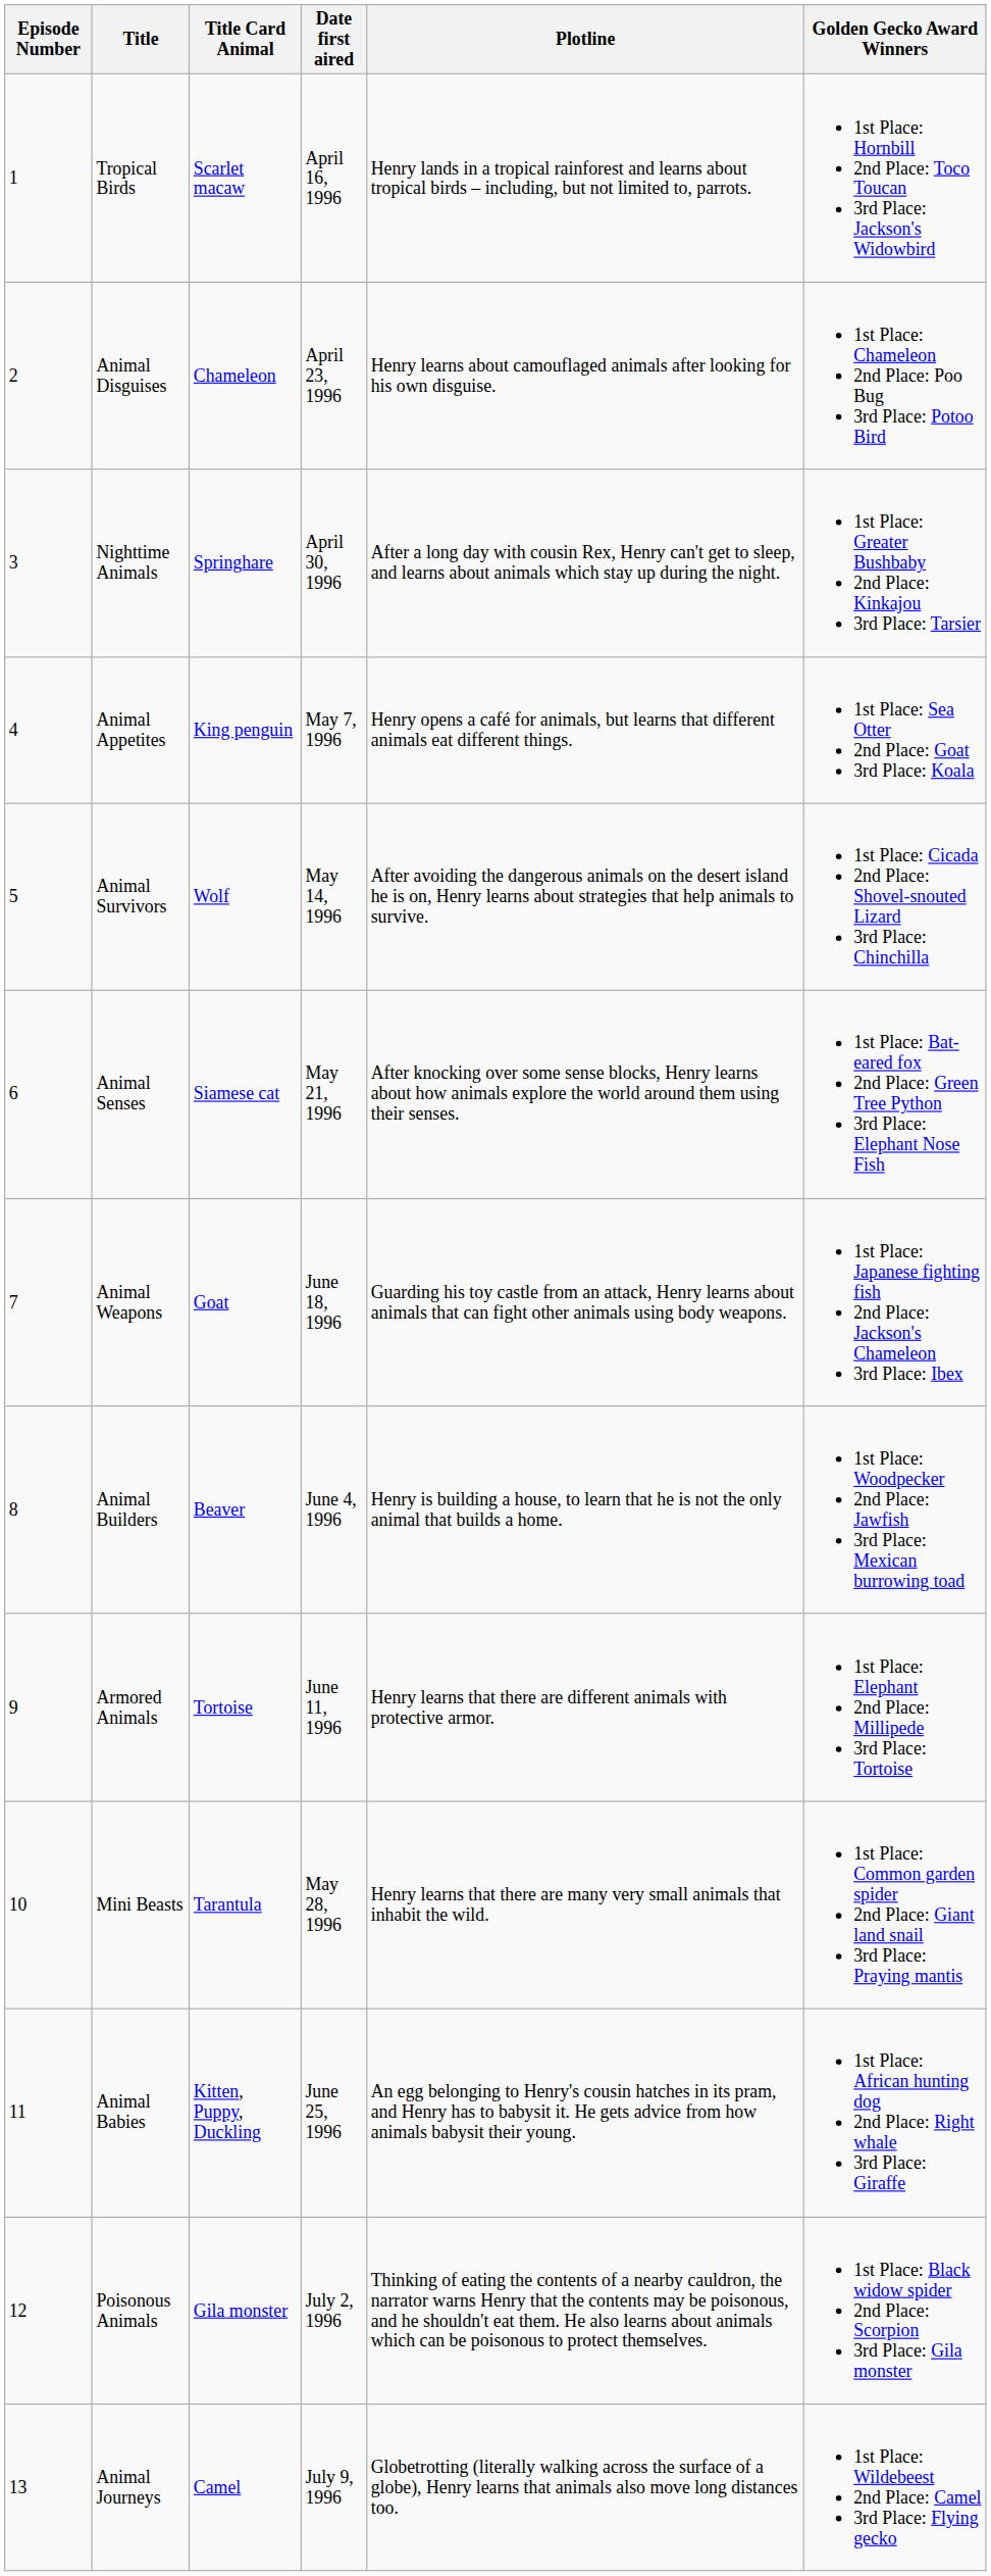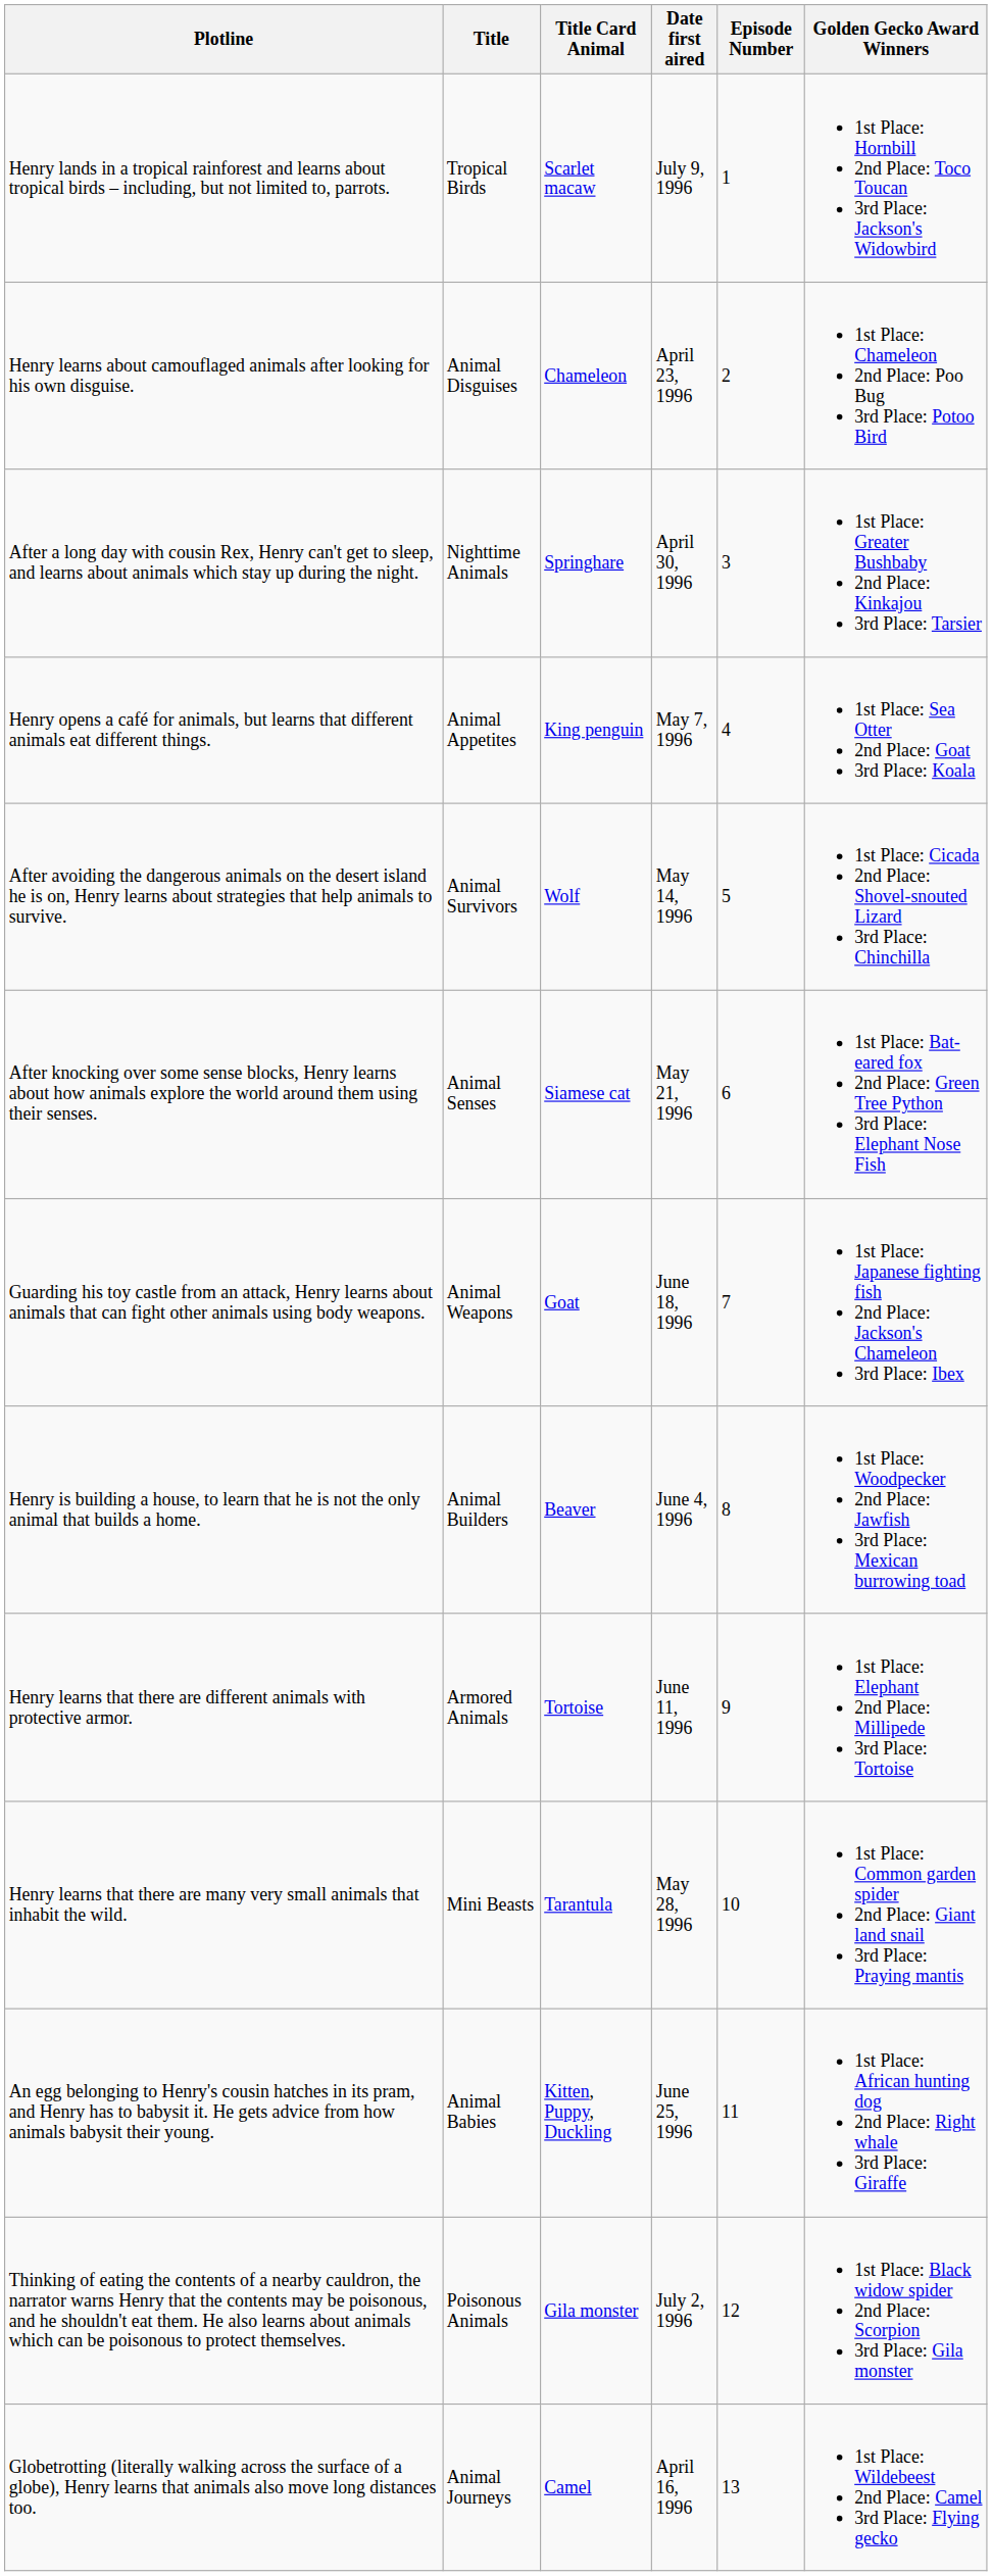columns swapped: Episode Number <-> Plotline
Tropical Birds | Date first aired: April 16, 1996 -> July 9, 1996
Animal Journeys | Date first aired: July 9, 1996 -> April 16, 1996
